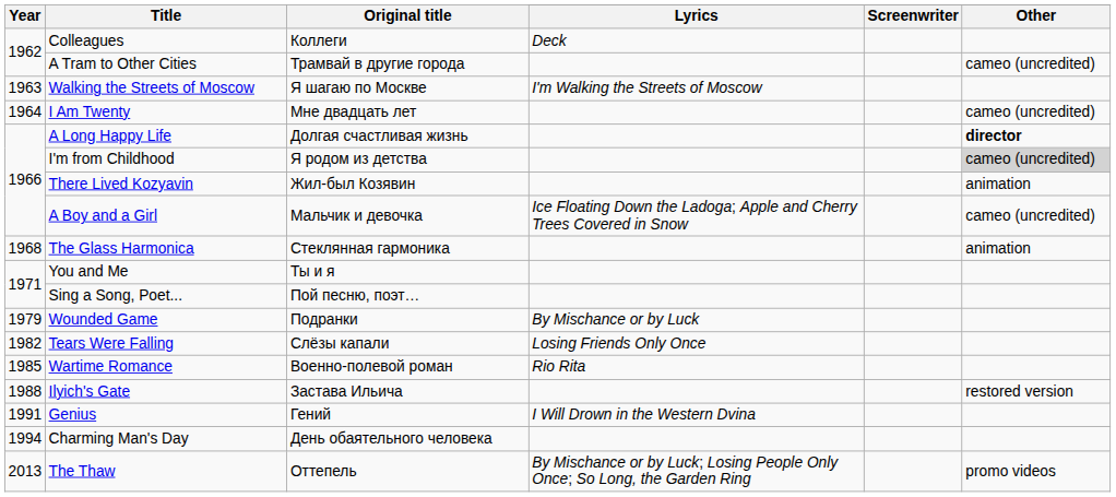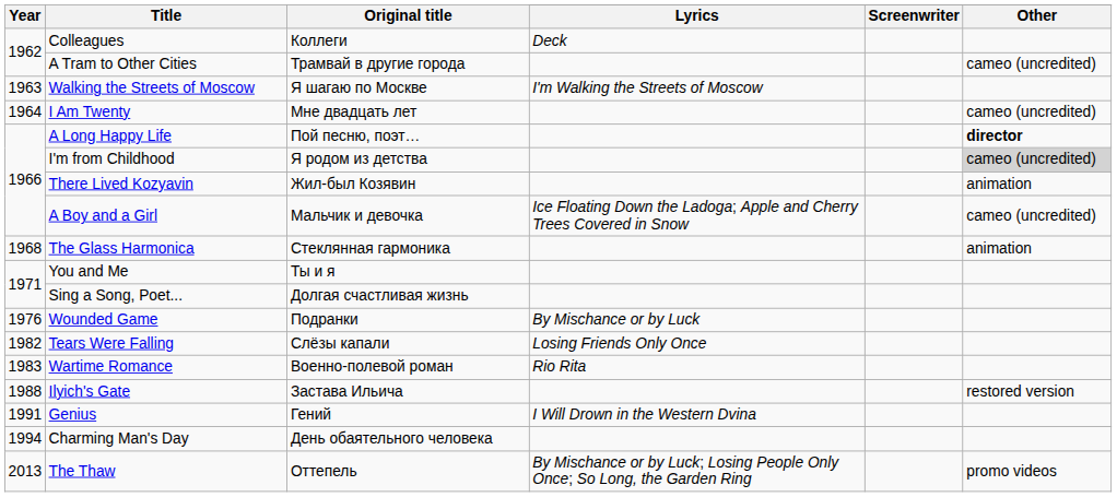A Long Happy Life | Original title: Долгая счастливая жизнь -> Пой песню, поэт…
Sing a Song, Poet... | Original title: Пой песню, поэт… -> Долгая счастливая жизнь
Wounded Game | Year: 1979 -> 1976
Wartime Romance | Year: 1985 -> 1983
